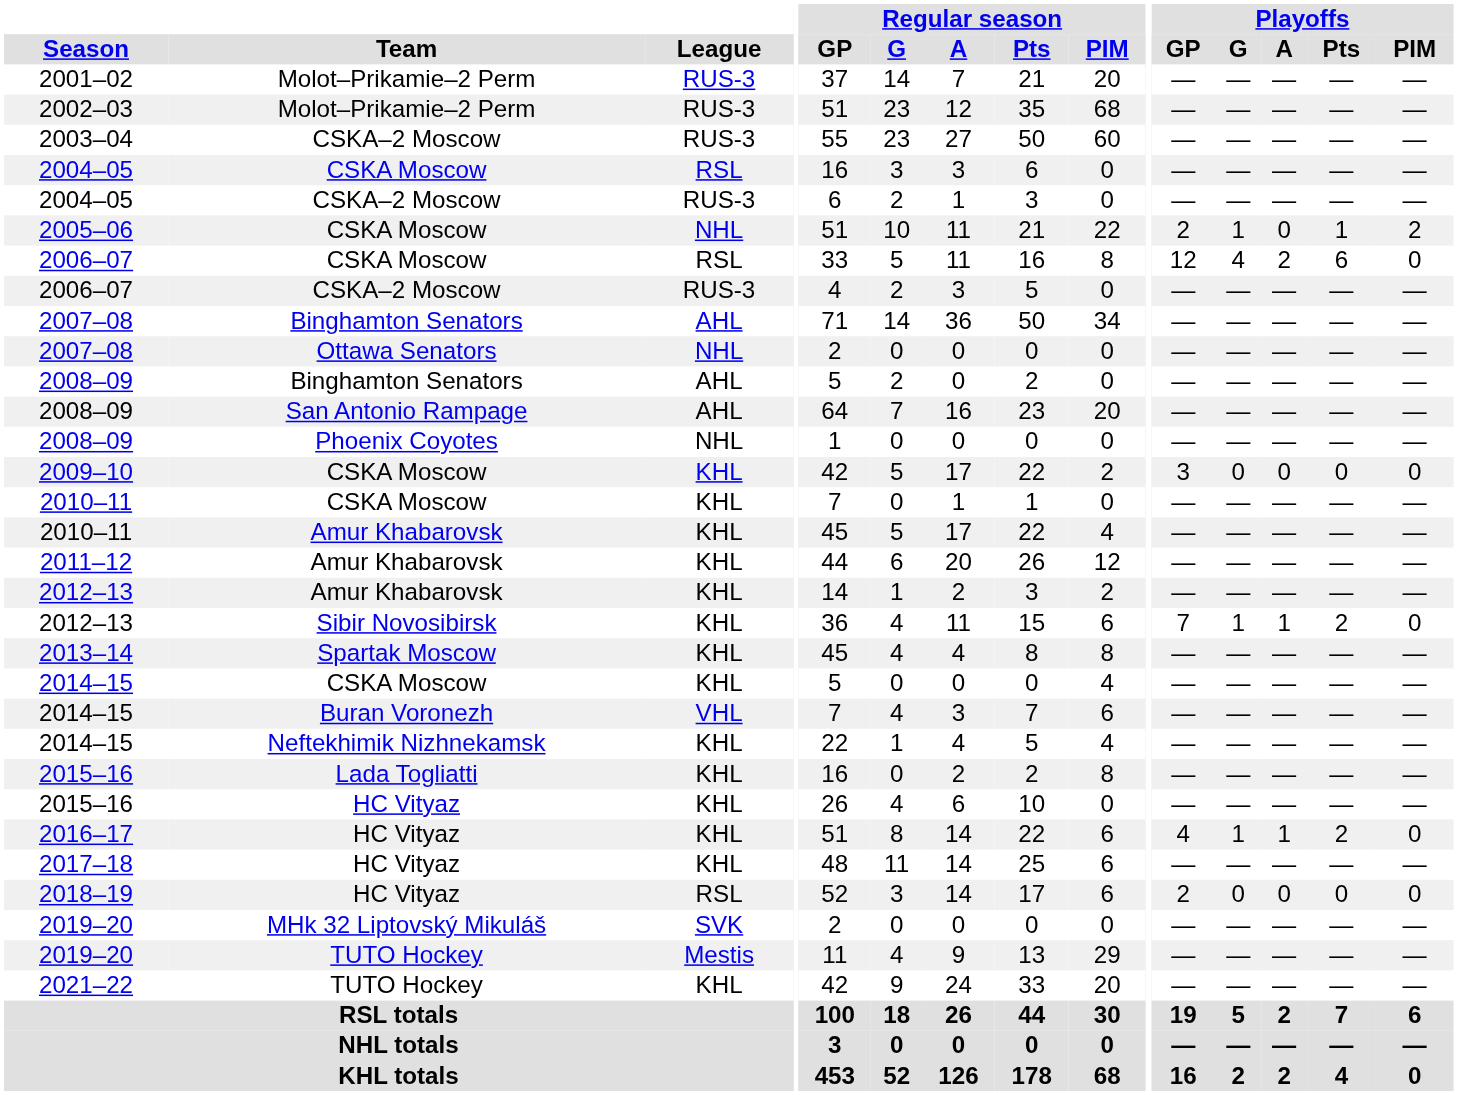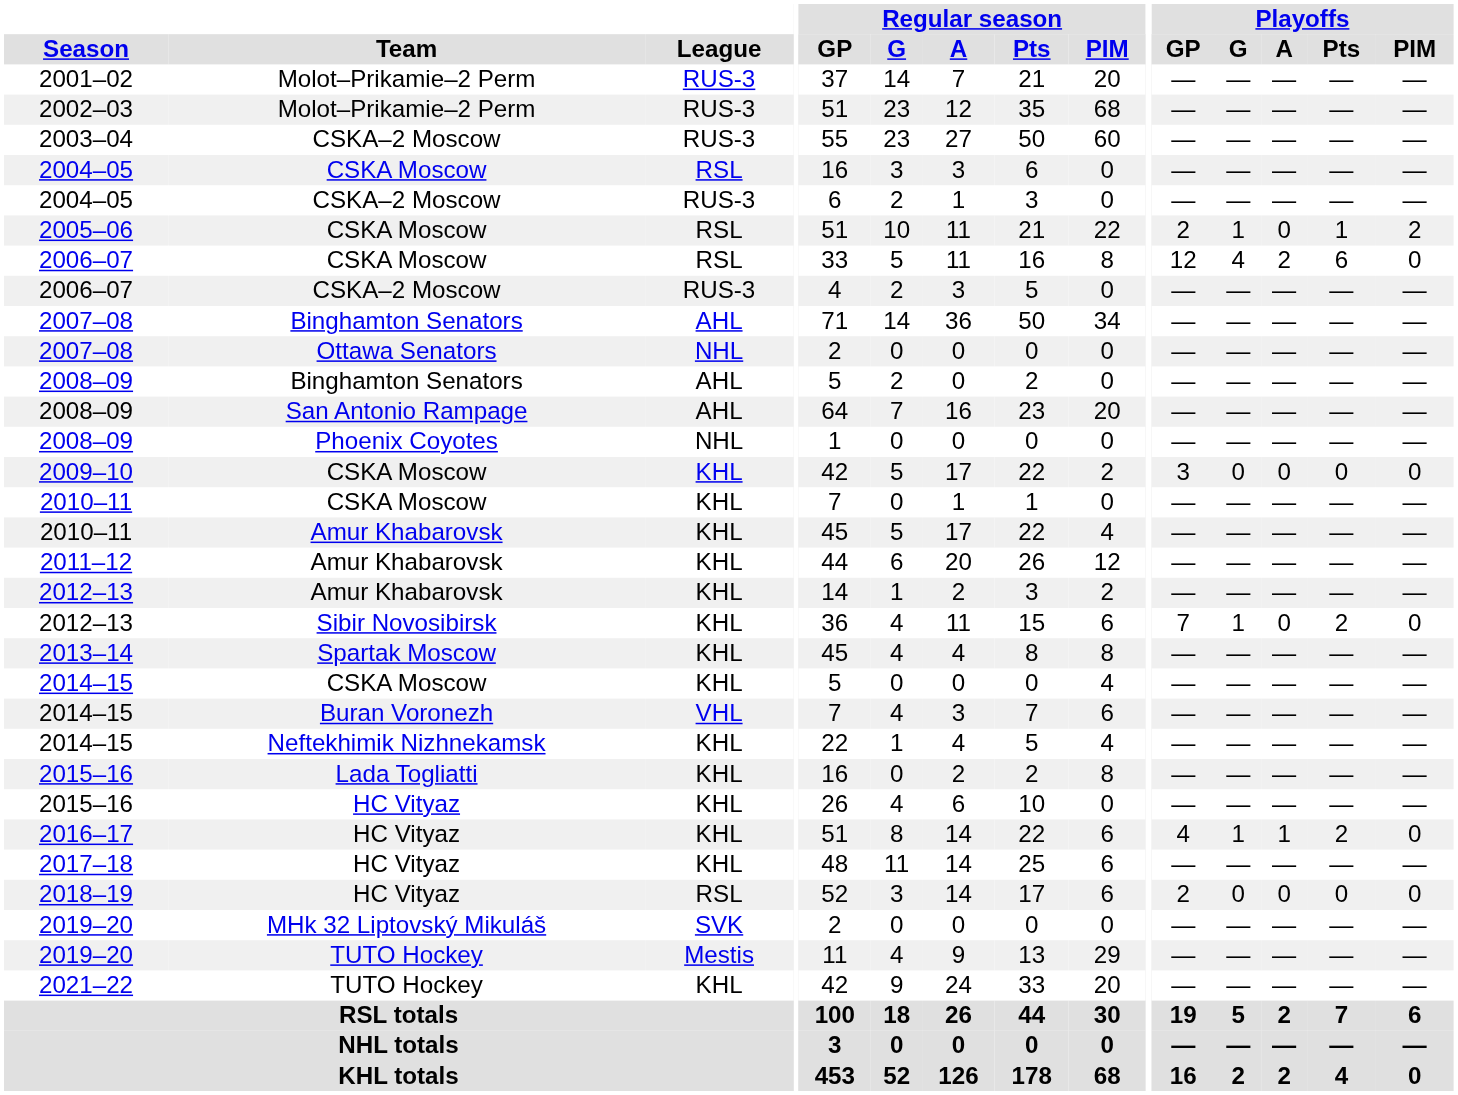2005–06 | League: NHL -> RSL
2012–13 / Sibir Novosibirsk | Playoffs / A: 1 -> 0
